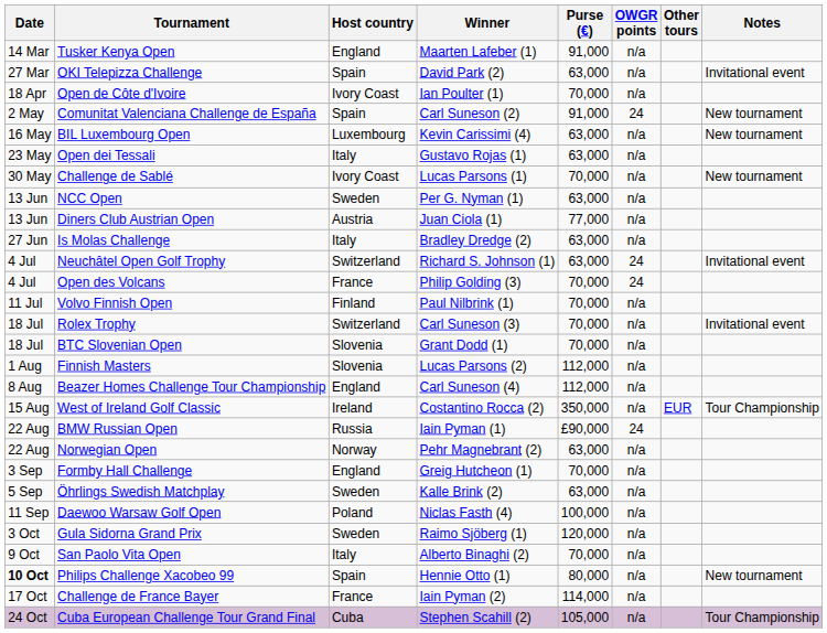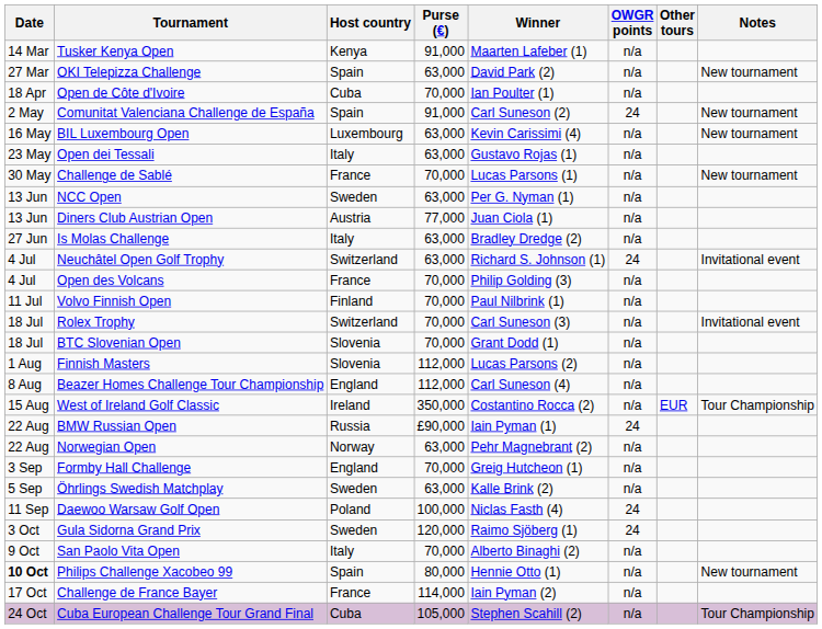columns swapped: Purse (€) <-> Winner
Tusker Kenya Open | Host country: England -> Kenya
OKI Telepizza Challenge | Notes: Invitational event -> New tournament
Open de Côte d'Ivoire | Host country: Ivory Coast -> Cuba
Challenge de Sablé | Host country: Ivory Coast -> France
Open des Volcans | OWGR points: 24 -> n/a
Daewoo Warsaw Golf Open | OWGR points: n/a -> 24
Gula Sidorna Grand Prix | OWGR points: n/a -> 24
